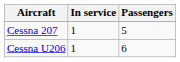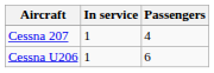Cessna 207 | Passengers: 5 -> 4
